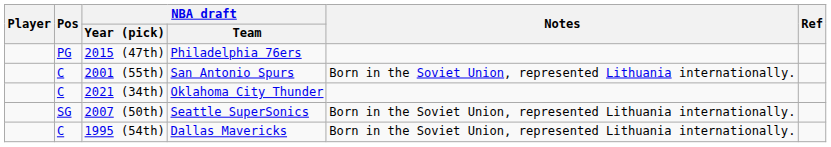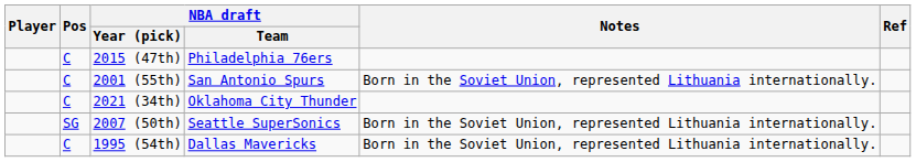2015 (47th) | Pos: PG -> C
